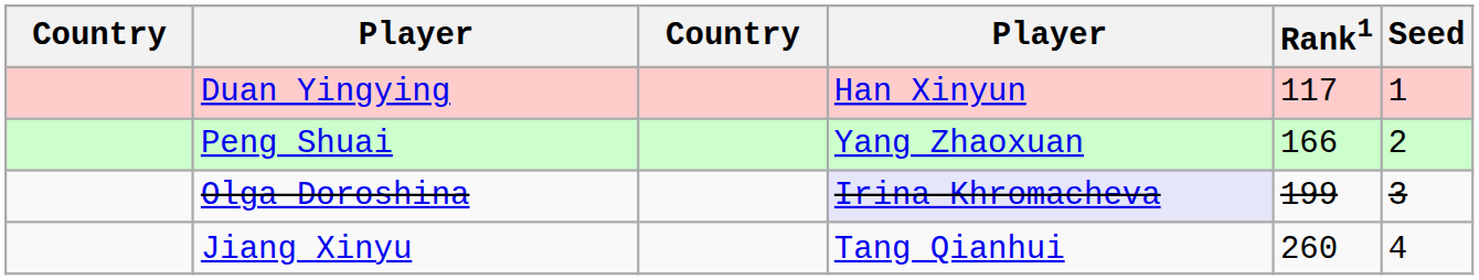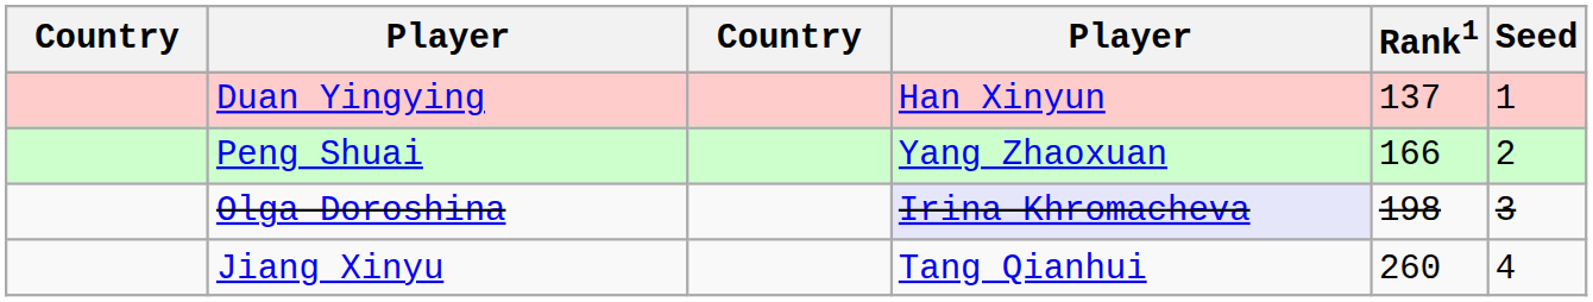Duan Yingying | Rank1: 117 -> 137
Olga Doroshina | Rank1: 199 -> 198
